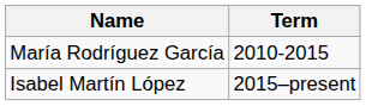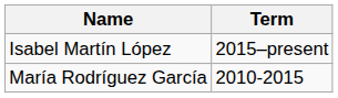rows swapped: María Rodríguez García <-> Isabel Martín López
